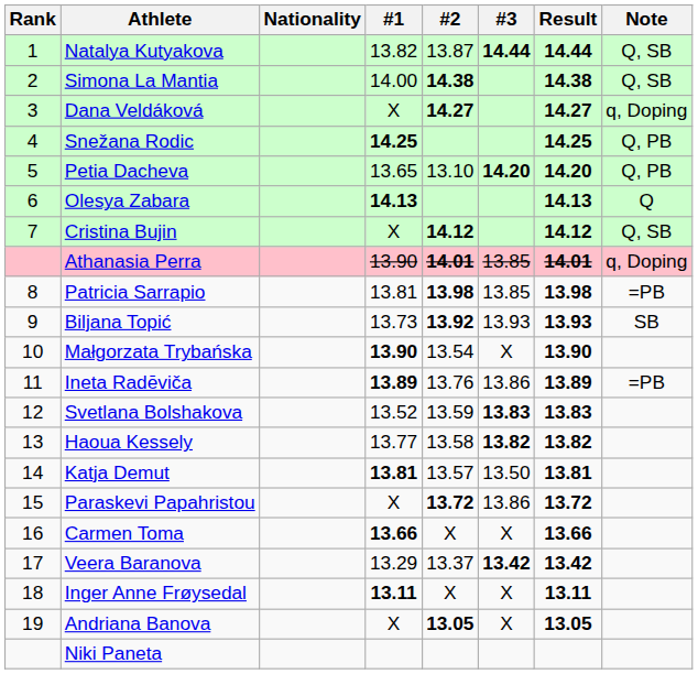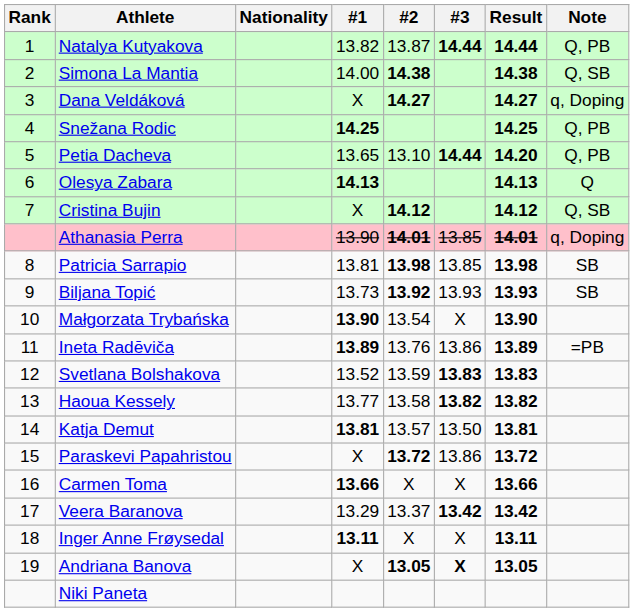Natalya Kutyakova | Note: Q, SB -> Q, PB
Petia Dacheva | #3: 14.20 -> 14.44
Patricia Sarrapio | Note: =PB -> SB
Andriana Banova | #3: normal -> bold
